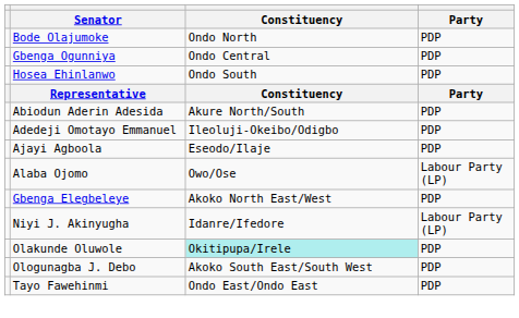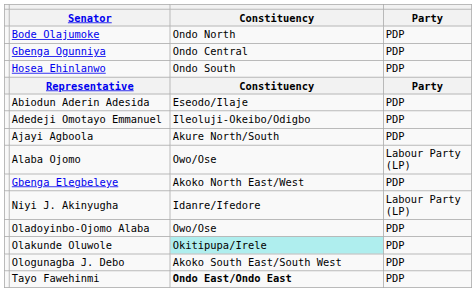Abiodun Aderin Adesida | Constituency: Akure North/South -> Eseodo/Ilaje
Ajayi Agboola | Constituency: Eseodo/Ilaje -> Akure North/South
+ row: Oladoyinbo-Ojomo Alaba | Owo/Ose | PDP
Tayo Fawehinmi | Constituency: normal -> bold
